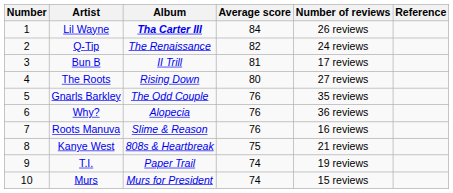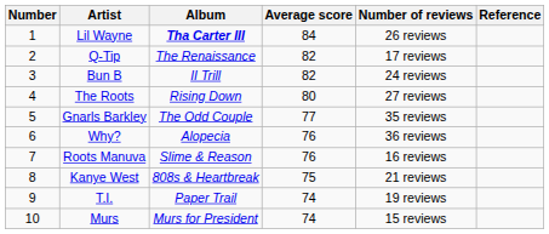Q-Tip | Number of reviews: 24 reviews -> 17 reviews
Bun B | Average score: 81 -> 82
Bun B | Number of reviews: 17 reviews -> 24 reviews
Gnarls Barkley | Average score: 76 -> 77
